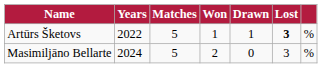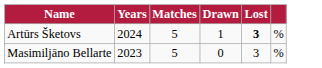- column: Won | 1 | 2
Artūrs Šketovs | Years: 2022 -> 2024
Masimiljāno Bellarte | Years: 2024 -> 2023
